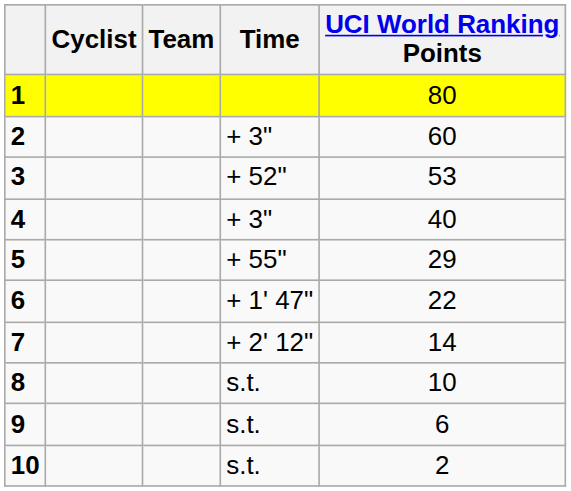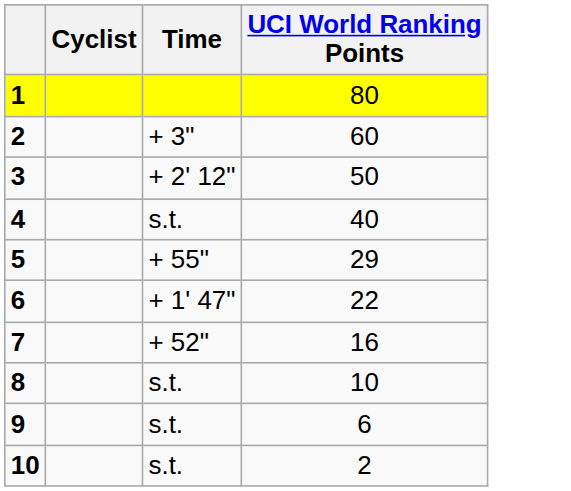- column: Team
3 | Time: + 52" -> + 2' 12"
3 | UCI World Ranking Points: 53 -> 50
4 | Time: + 3" -> s.t.
7 | Time: + 2' 12" -> + 52"
7 | UCI World Ranking Points: 14 -> 16
